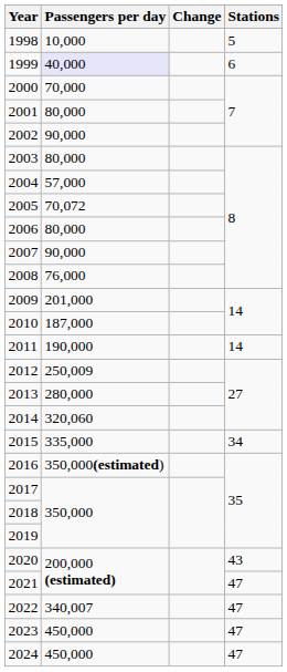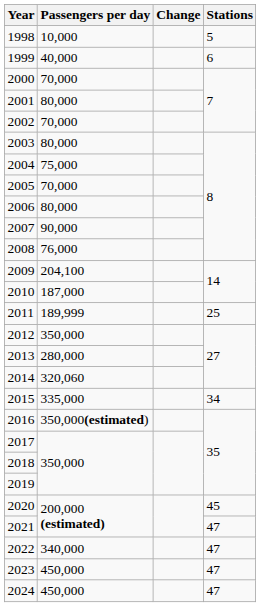1999 | Passengers per day: lavender background -> no background
2002 | Passengers per day: 90,000 -> 70,000
2004 | Passengers per day: 57,000 -> 75,000
2005 | Passengers per day: 70,072 -> 70,000
2009 | Passengers per day: 201,000 -> 204,100
2011 | Passengers per day: 190,000 -> 189,999
2011 | Stations: 14 -> 25
2012 | Passengers per day: 250,009 -> 350,000
2020 | Stations: 43 -> 45
2022 | Passengers per day: 340,007 -> 340,000
